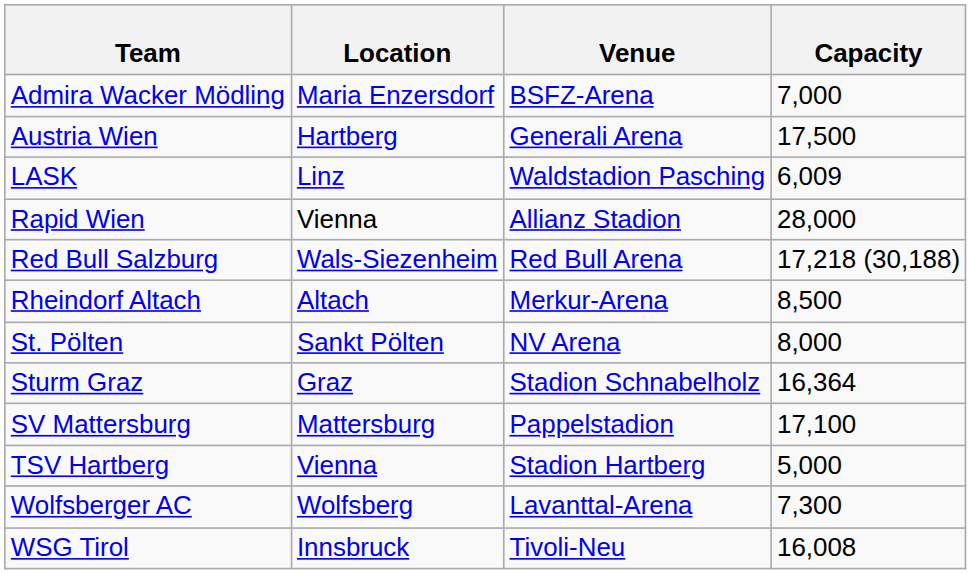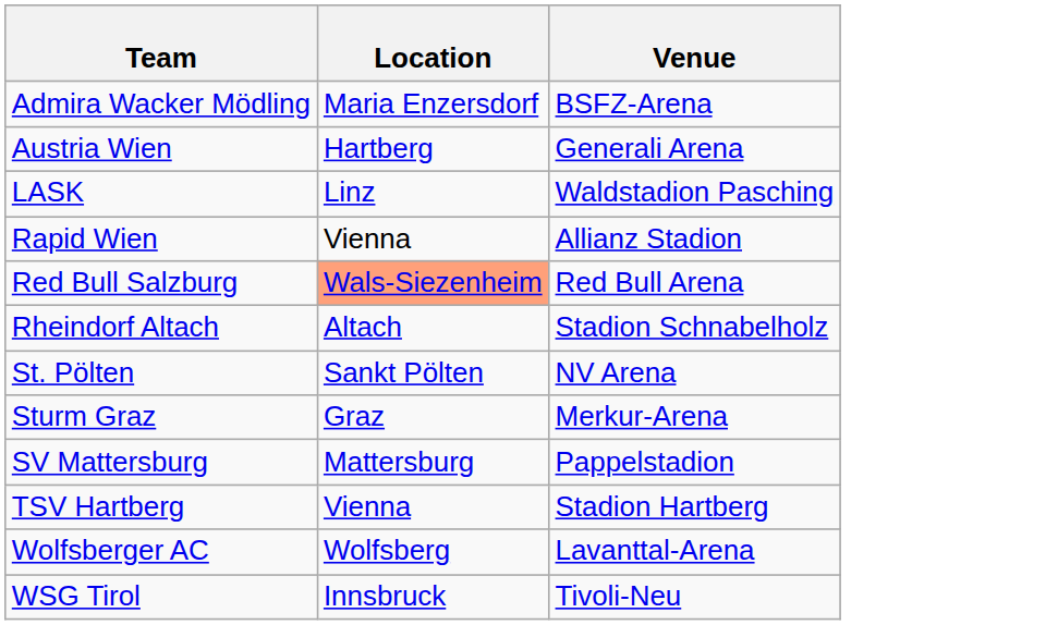- column: Capacity | 7,000 | 17,500 | 6,009 | 28,000 | 17,218 (30,188) | 8,500 | 8,000 | 16,364 | 17,100 | 5,000 | 7,300 | 16,008
Red Bull Salzburg | Location: no background -> lightsalmon background
Rheindorf Altach | Venue: Merkur-Arena -> Stadion Schnabelholz
Sturm Graz | Venue: Stadion Schnabelholz -> Merkur-Arena
